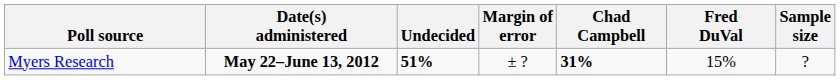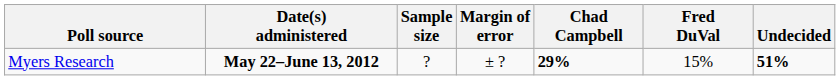columns swapped: Sample size <-> Undecided
Myers Research | Chad Campbell: 31% -> 29%
